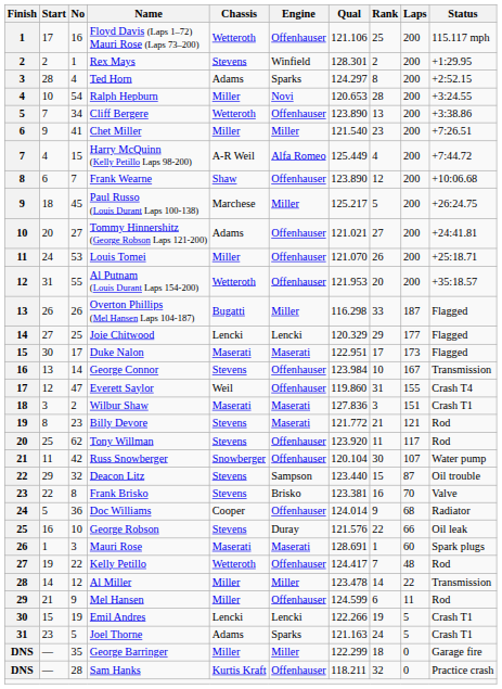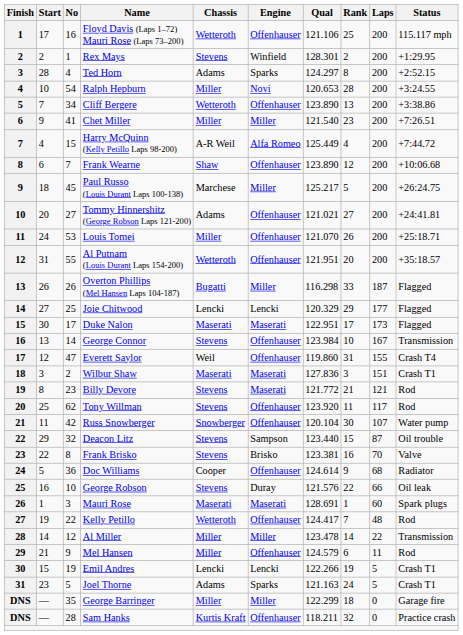Al Putnam (Louis Durant Laps 154-200) | Qual: 121.953 -> 121.951
Doc Williams | Qual: 124.014 -> 124.614
Mel Hansen | Qual: 124.599 -> 124.579
